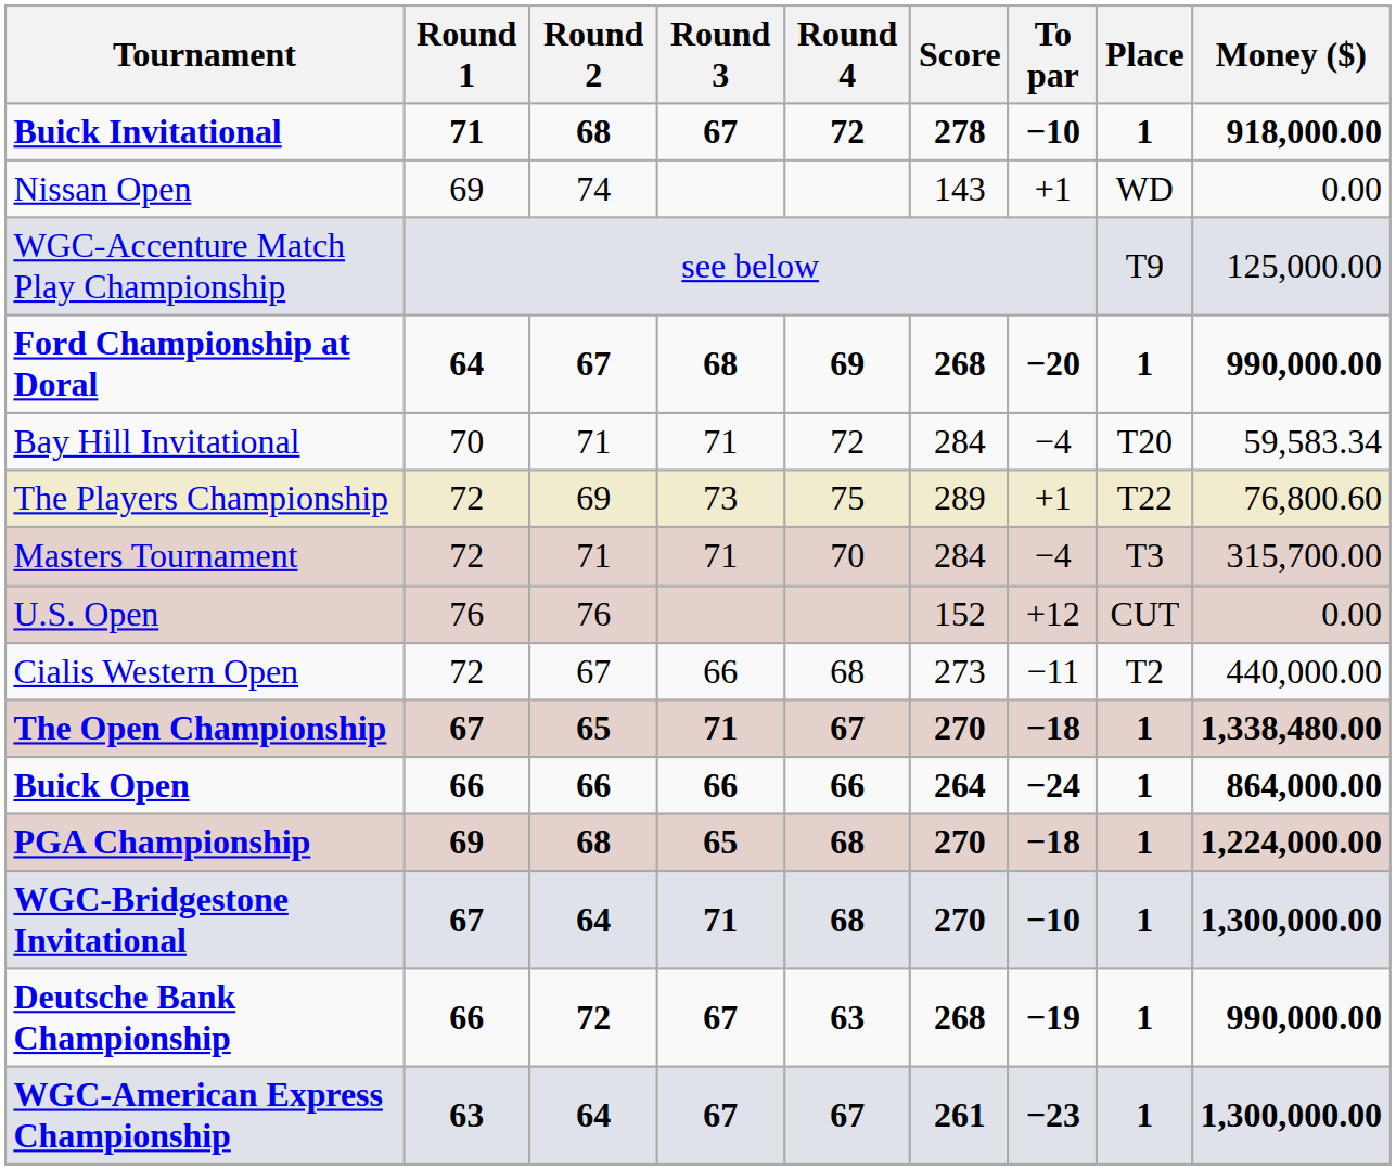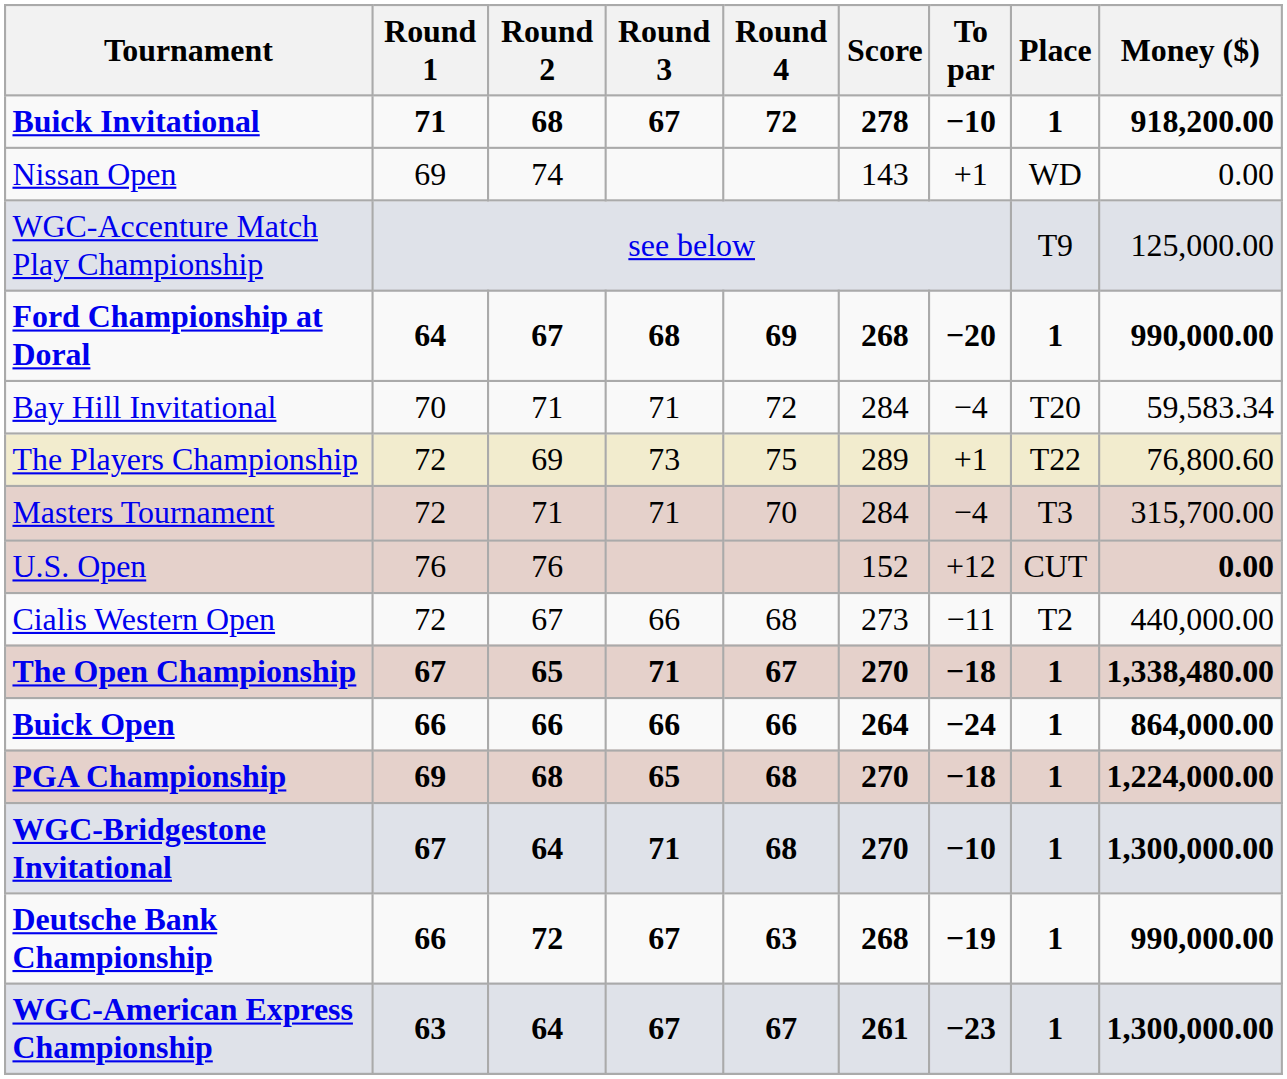Buick Invitational | Money ($): 918,000.00 -> 918,200.00
U.S. Open | Money ($): normal -> bold
